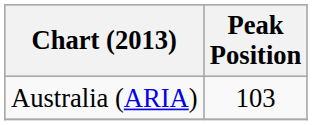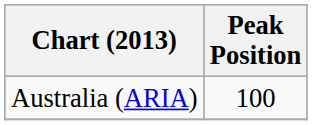Australia (ARIA) | Peak Position: 103 -> 100
